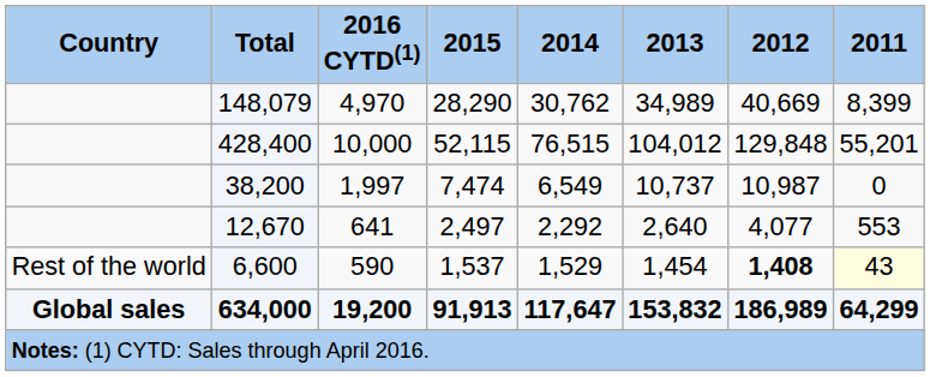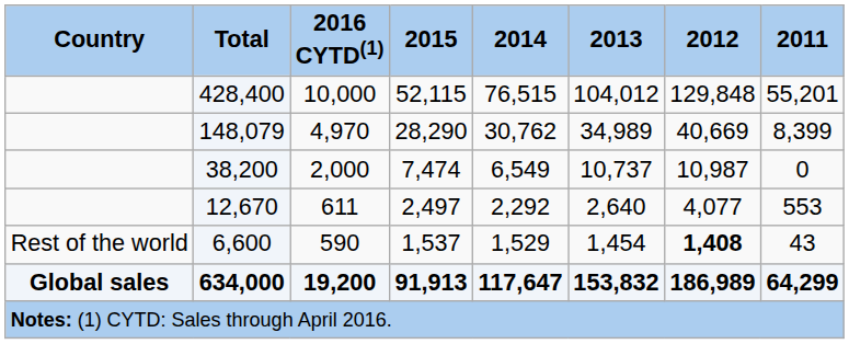rows swapped: 428,400 <-> 148,079
38,200 | 2016 CYTD(1): 1,997 -> 2,000
12,670 | 2016 CYTD(1): 641 -> 611
6,600 | 2011: lightyellow background -> no background
